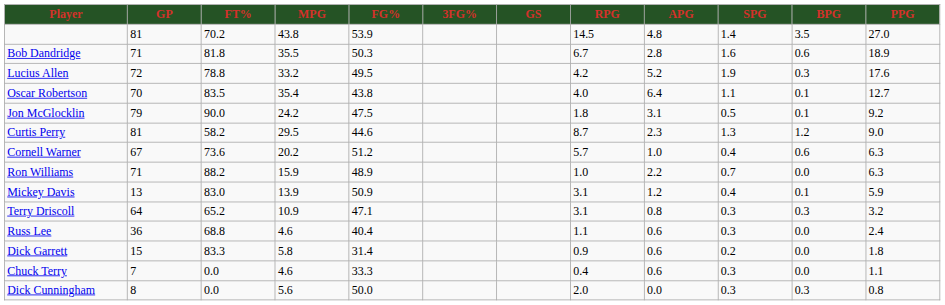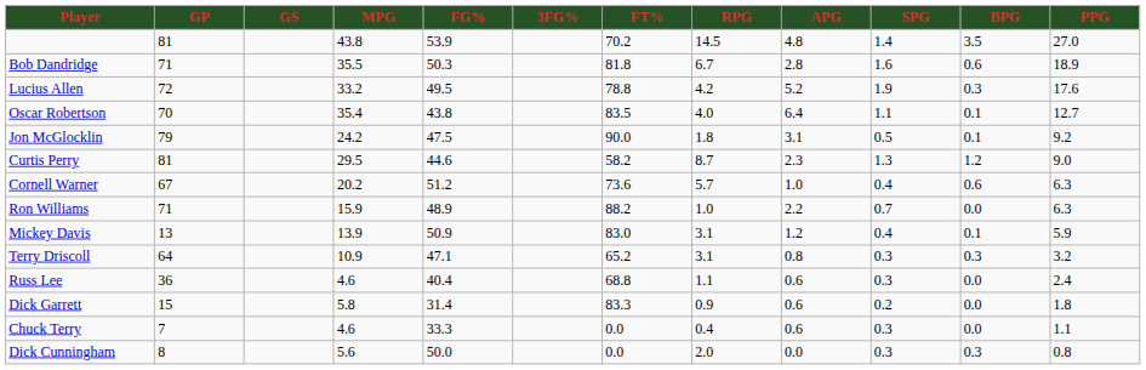columns swapped: GS <-> FT%
